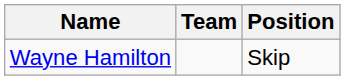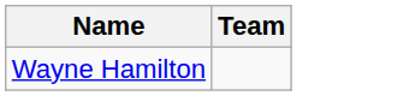- column: Position | Skip
